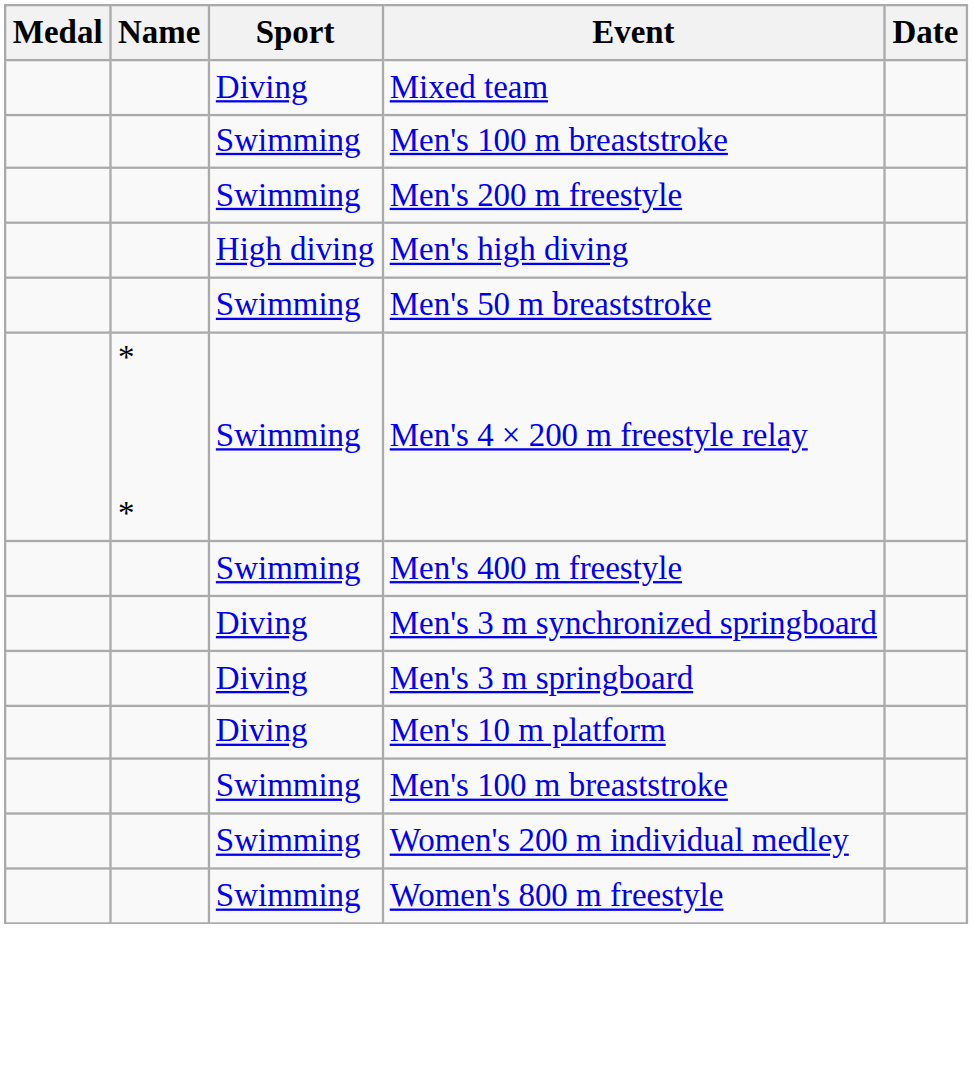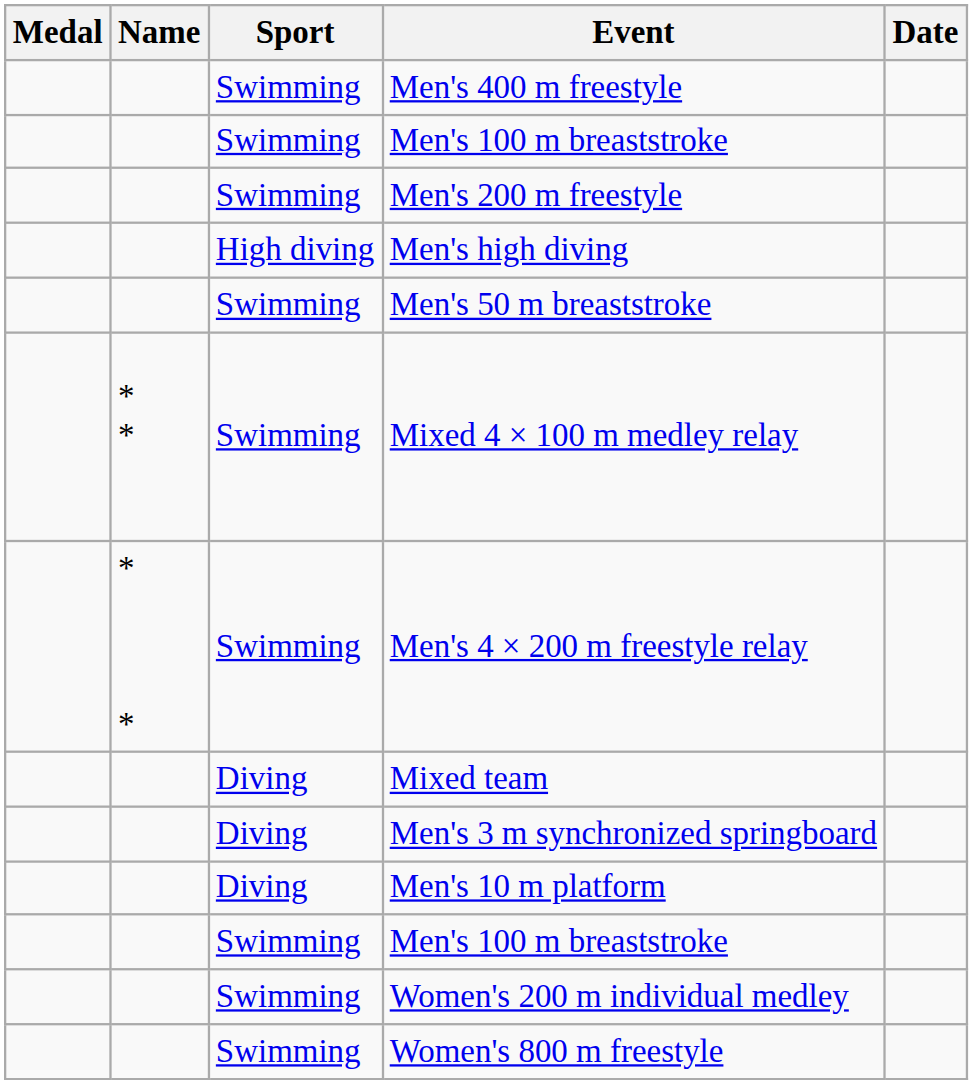rows swapped: Mixed team <-> Men's 400 m freestyle
+ row: * * | Swimming | Mixed 4 × 100 m medley relay
- row: Diving | Men's 3 m springboard
